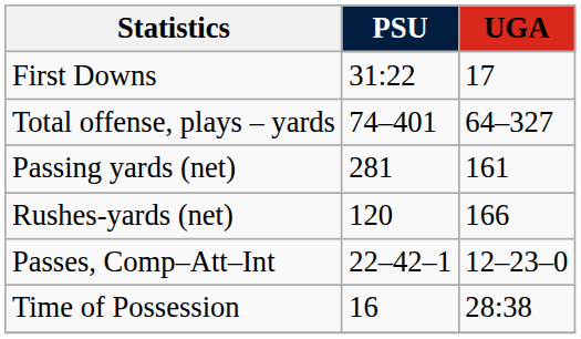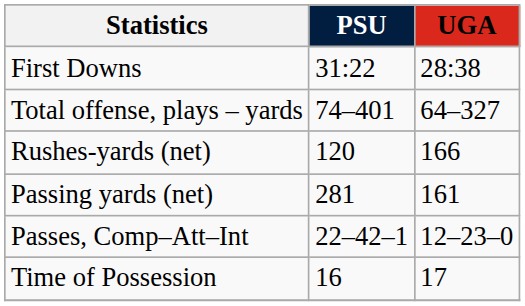First Downs | UGA: 17 -> 28:38
rows swapped: Rushes-yards (net) <-> Passing yards (net)
Time of Possession | UGA: 28:38 -> 17
